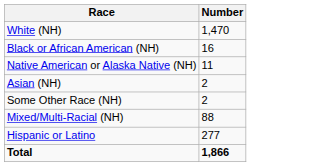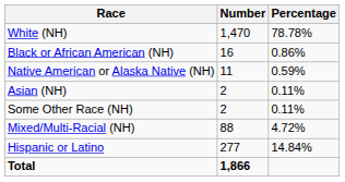+ column: Percentage | 78.78% | 0.86% | 0.59% | 0.11% | 0.11% | 4.72% | 14.84%
